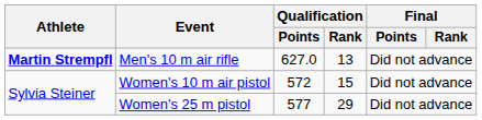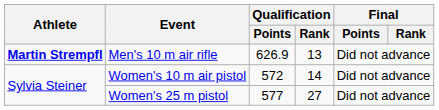Men's 10 m air rifle | Qualification / Points: 627.0 -> 626.9
Women's 10 m air pistol | Qualification / Rank: 15 -> 14
Women's 25 m pistol | Qualification / Rank: 29 -> 27
